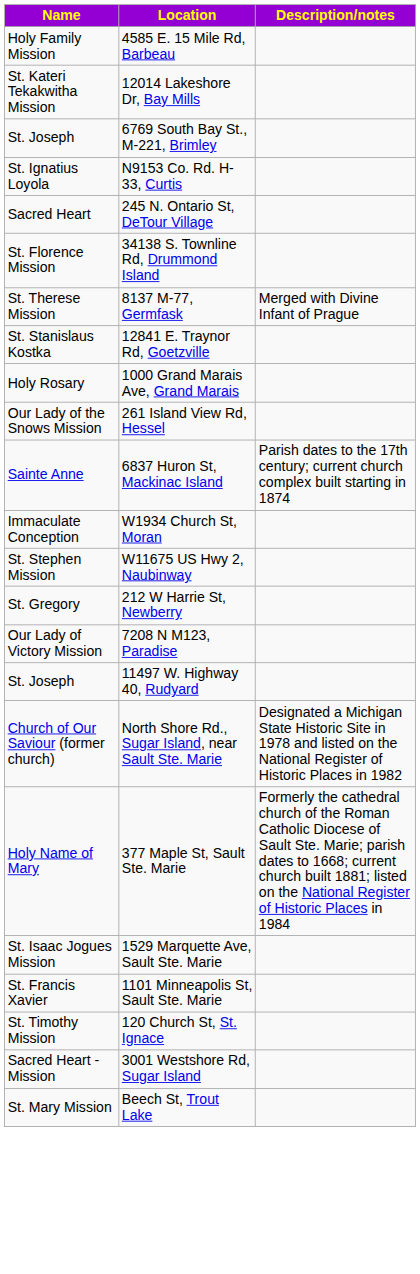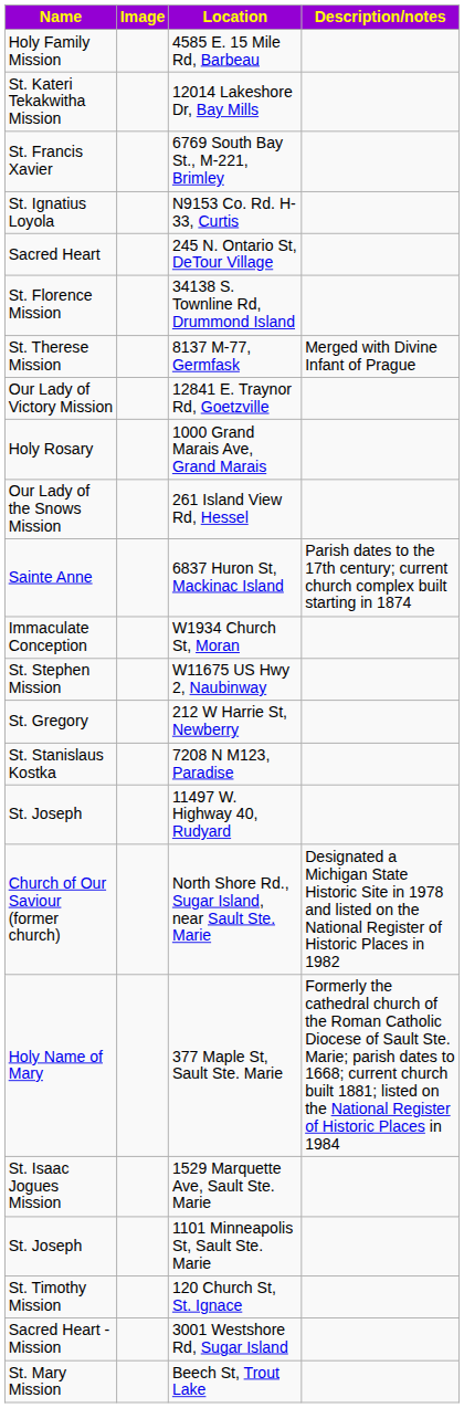+ column: Image
6769 South Bay St., M-221, Brimley | Name: St. Joseph -> St. Francis Xavier
12841 E. Traynor Rd, Goetzville | Name: St. Stanislaus Kostka -> Our Lady of Victory Mission
7208 N M123, Paradise | Name: Our Lady of Victory Mission -> St. Stanislaus Kostka
1101 Minneapolis St, Sault Ste. Marie | Name: St. Francis Xavier -> St. Joseph
